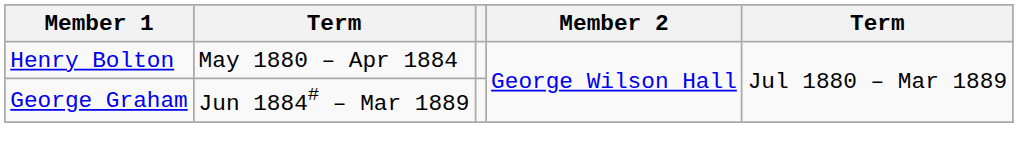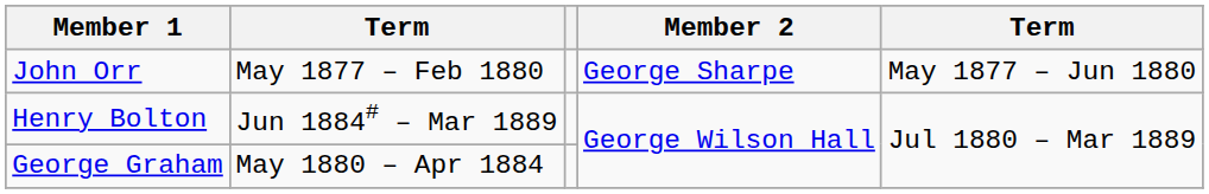+ row: John Orr | May 1877 – Feb 1880 | George Sharpe | May 1877 – Jun 1880
Henry Bolton | column 2: May 1880 – Apr 1884 -> Jun 1884# – Mar 1889
George Graham | column 2: Jun 1884# – Mar 1889 -> May 1880 – Apr 1884
